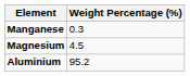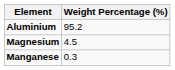rows swapped: Aluminium <-> Manganese
